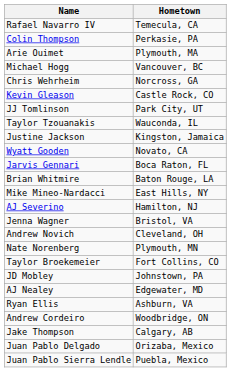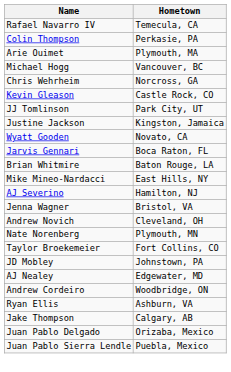- row: Taylor Tzouanakis | Wauconda, IL
rows swapped: Andrew Cordeiro <-> Ryan Ellis
